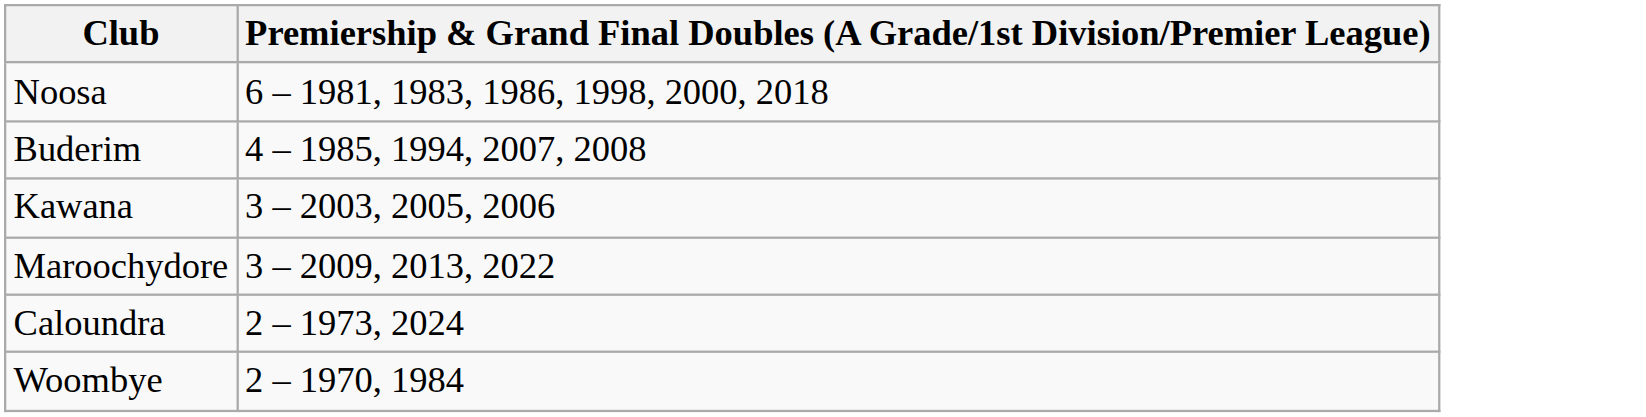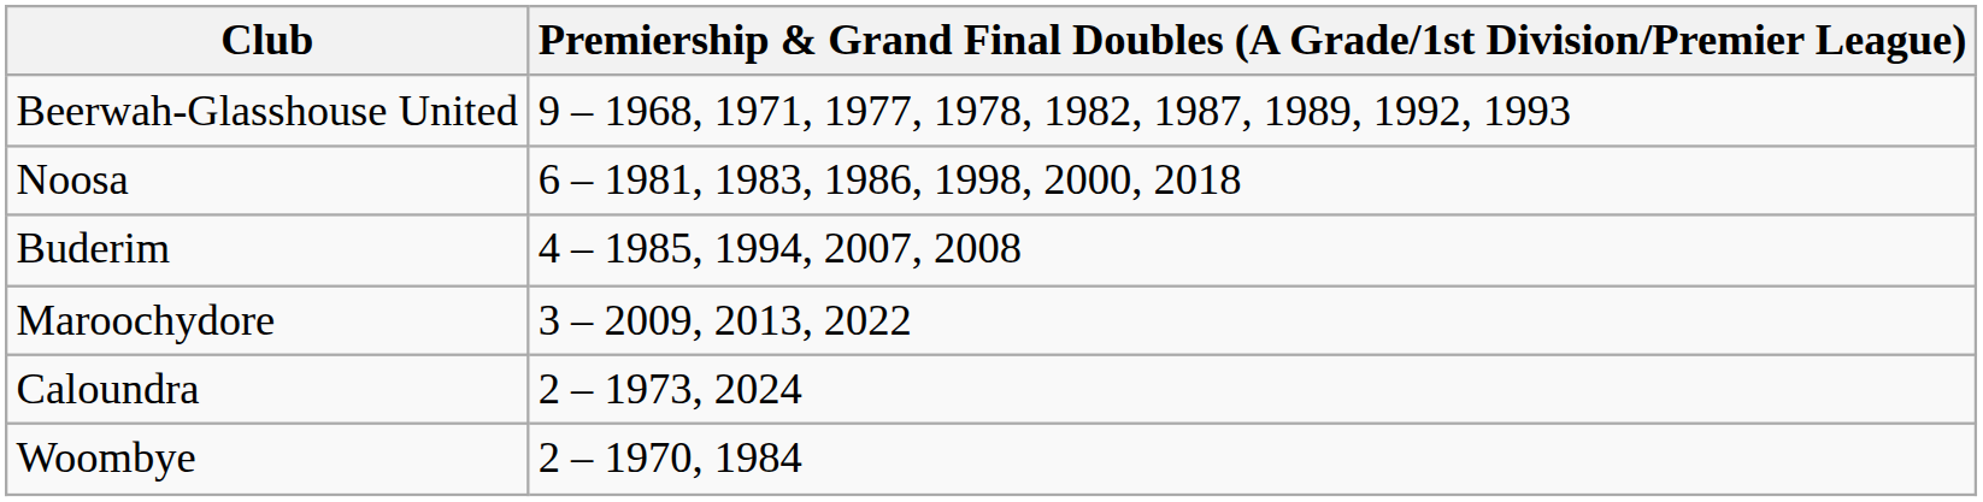+ row: Beerwah-Glasshouse United | 9 – 1968, 1971, 1977, 1978, 1982, 1987, 1989, 1992, 1993
- row: Kawana | 3 – 2003, 2005, 2006
